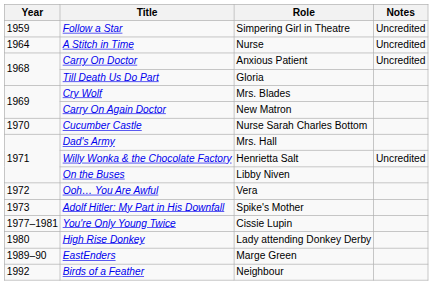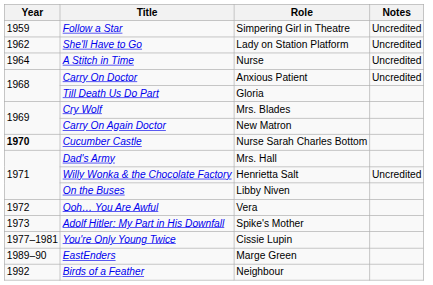+ row: 1962 | She'll Have to Go | Lady on Station Platform | Uncredited
Cucumber Castle | Year: normal -> bold
- row: 1980 | High Rise Donkey | Lady attending Donkey Derby
